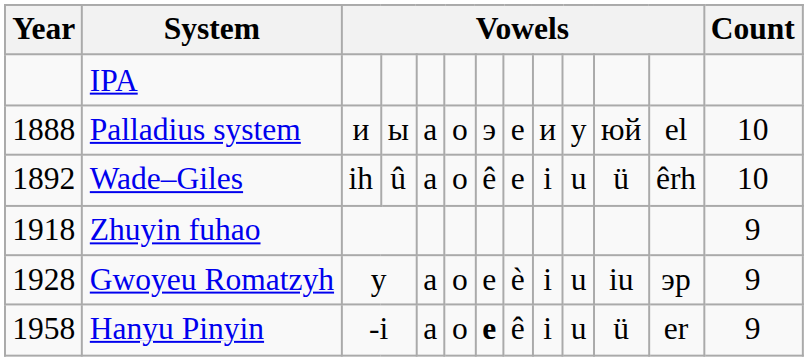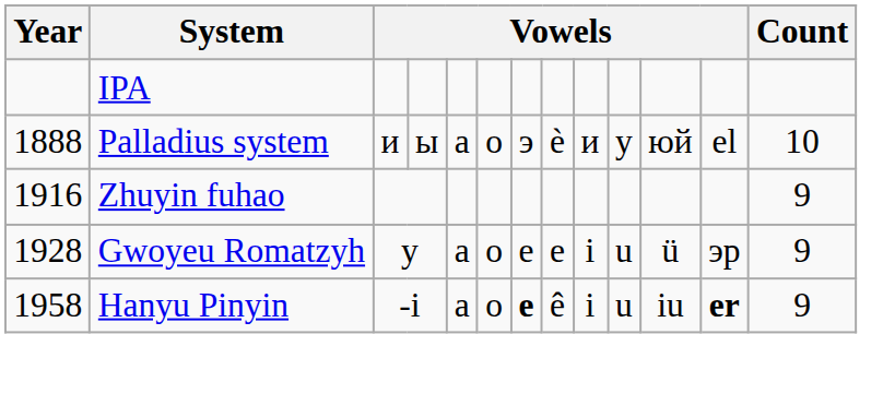Palladius system | column 8: е -> è
- row: 1892 | Wade–Giles | ih | û | a | o | ê | e | i | u | ü | êrh | 10
Zhuyin fuhao | Year: 1918 -> 1916
Gwoyeu Romatzyh | column 8: è -> е
Gwoyeu Romatzyh | column 11: iu -> ü
Hanyu Pinyin | column 11: ü -> iu
Hanyu Pinyin | column 12: normal -> bold
